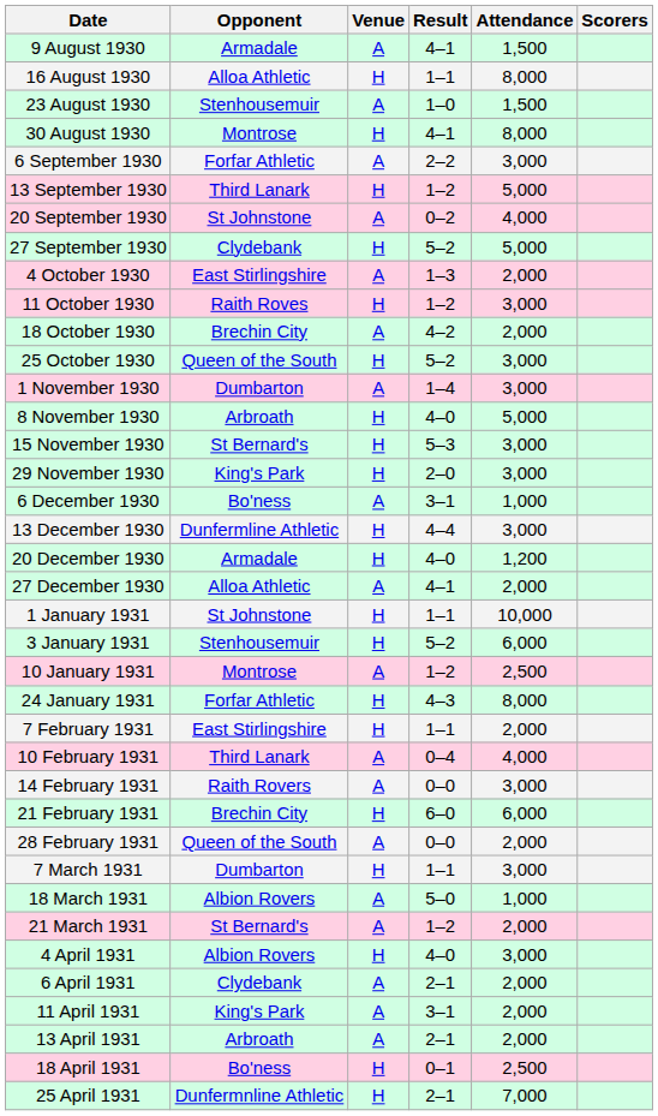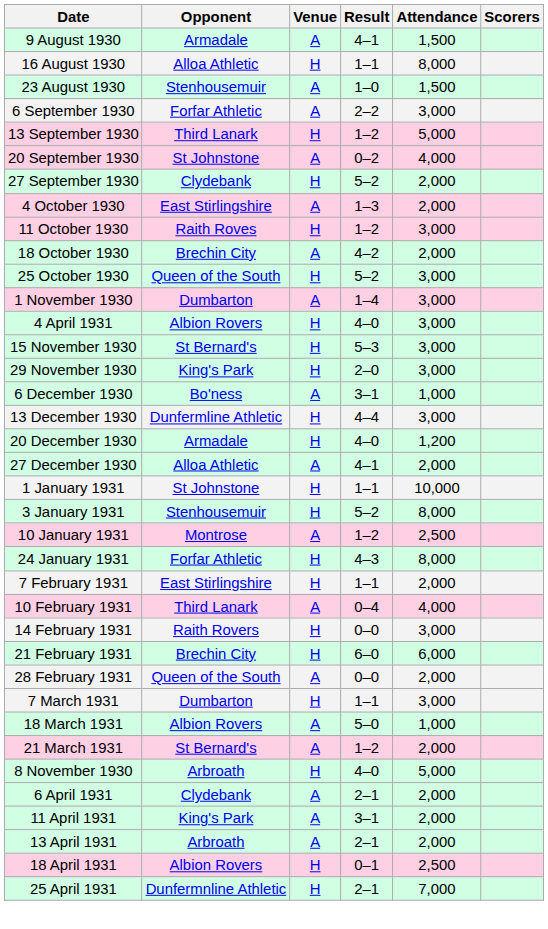- row: 30 August 1930 | Montrose | H | 4–1 | 8,000
27 September 1930 | Attendance: 5,000 -> 2,000
rows swapped: 8 November 1930 <-> 4 April 1931
3 January 1931 | Attendance: 6,000 -> 8,000
14 February 1931 | Venue: A -> H
18 April 1931 | Opponent: Bo'ness -> Albion Rovers
